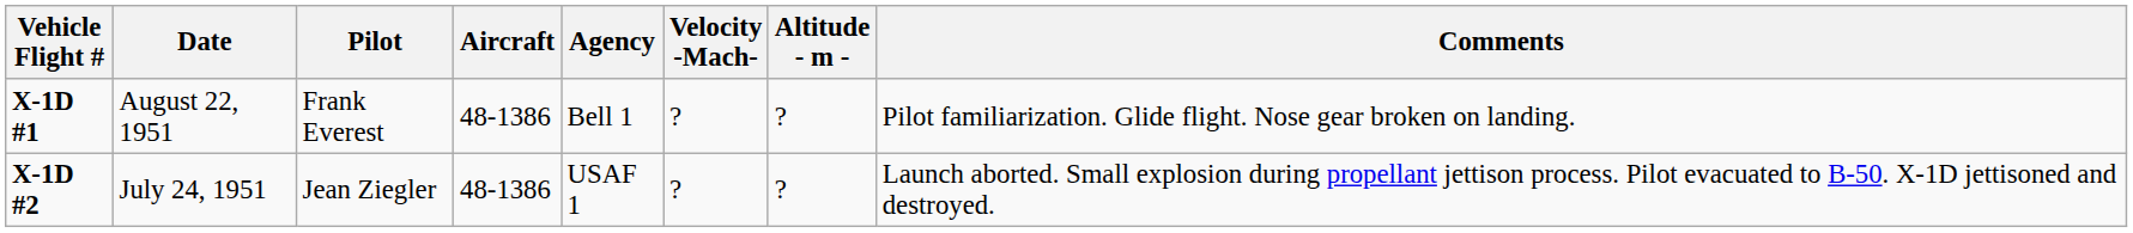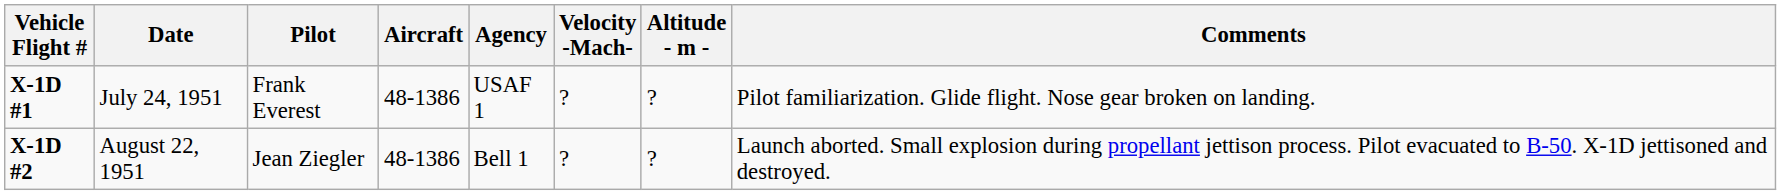X-1D #1 | Date: August 22, 1951 -> July 24, 1951
X-1D #1 | Agency: Bell 1 -> USAF 1
X-1D #2 | Date: July 24, 1951 -> August 22, 1951
X-1D #2 | Agency: USAF 1 -> Bell 1
